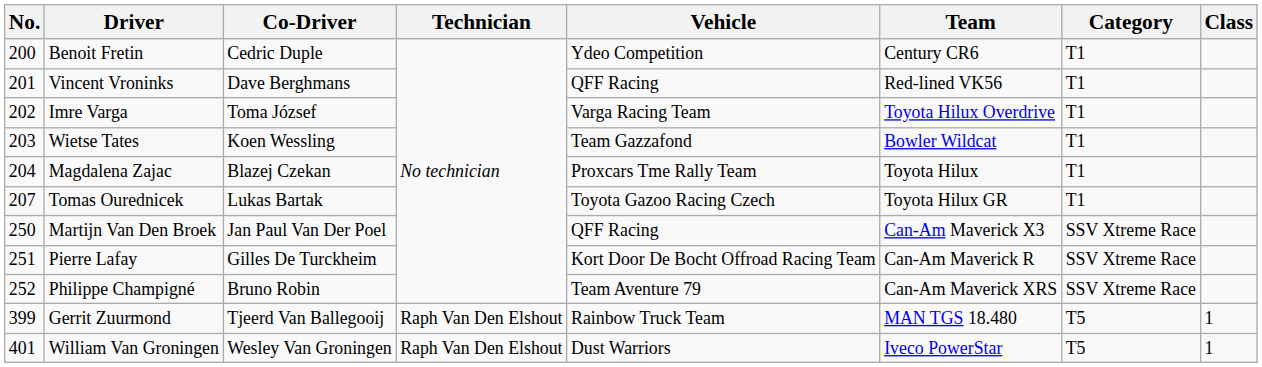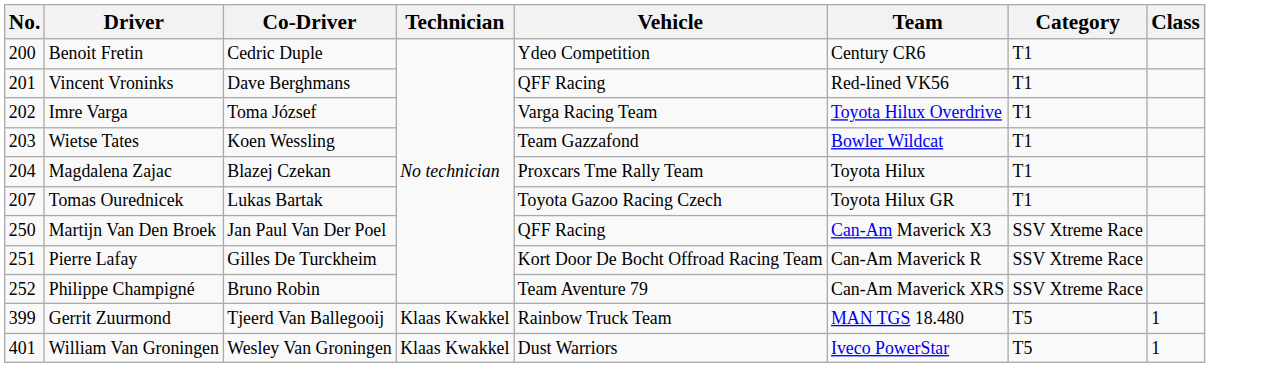Gerrit Zuurmond | Technician: Raph Van Den Elshout -> Klaas Kwakkel
William Van Groningen | Technician: Raph Van Den Elshout -> Klaas Kwakkel
